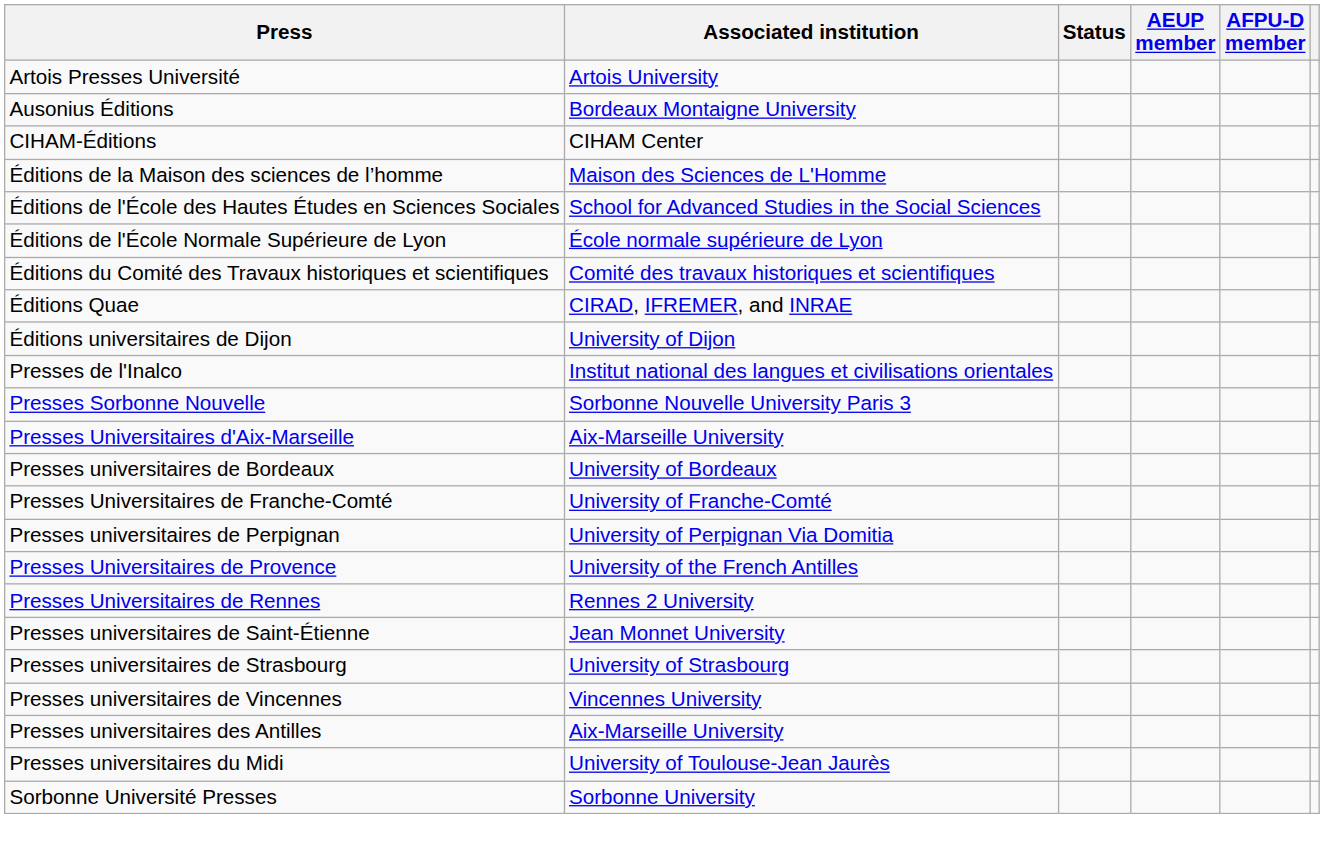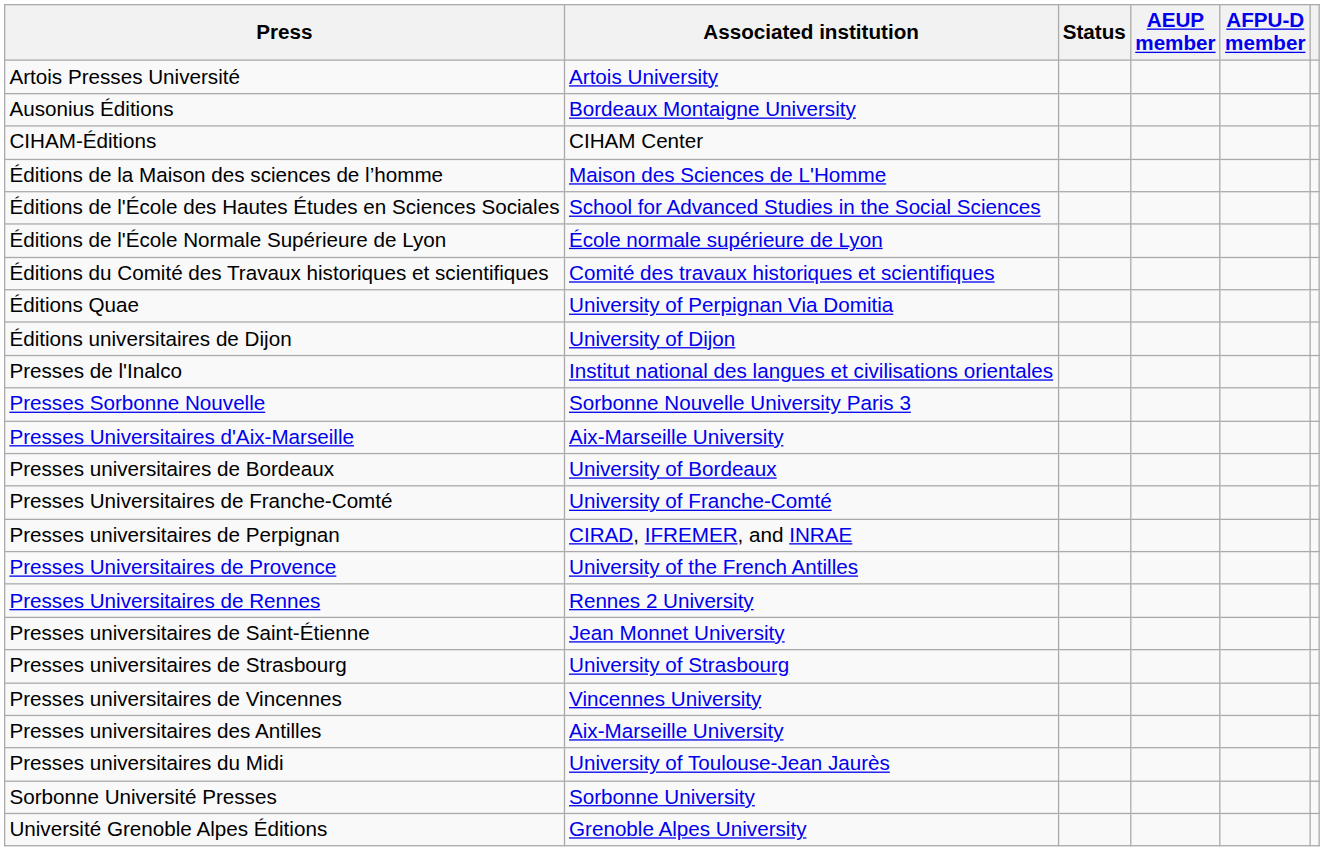Éditions Quae | Associated institution: CIRAD, IFREMER, and INRAE -> University of Perpignan Via Domitia
Presses universitaires de Perpignan | Associated institution: University of Perpignan Via Domitia -> CIRAD, IFREMER, and INRAE
+ row: Université Grenoble Alpes Éditions | Grenoble Alpes University
